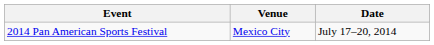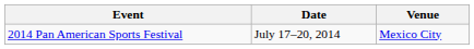columns swapped: Date <-> Venue
